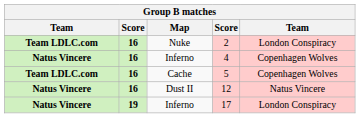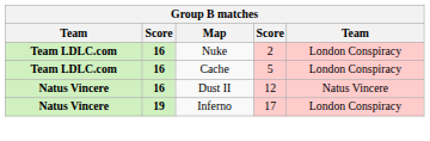- row: Natus Vincere | 16 | Inferno | 4 | Copenhagen Wolves
5 | column 5: Copenhagen Wolves -> London Conspiracy
